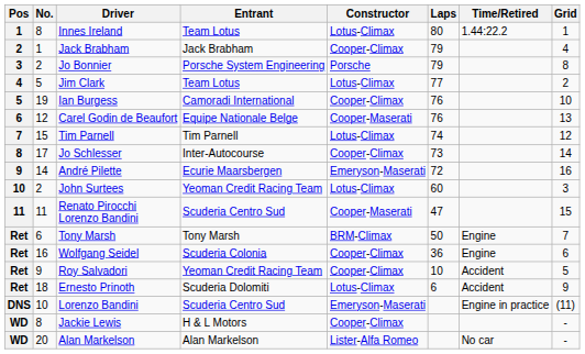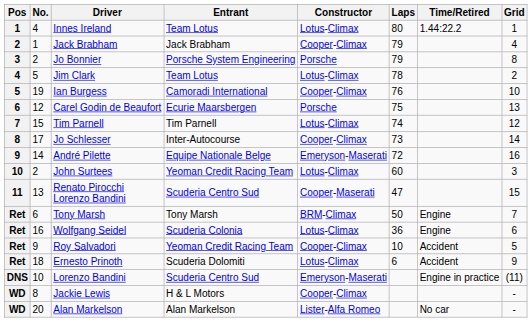Innes Ireland | No.: 8 -> 4
Jim Clark | Laps: 77 -> 78
Carel Godin de Beaufort | Entrant: Equipe Nationale Belge -> Ecurie Maarsbergen
Carel Godin de Beaufort | Constructor: Cooper-Maserati -> Porsche
Carel Godin de Beaufort | Laps: 76 -> 75
André Pilette | Entrant: Ecurie Maarsbergen -> Equipe Nationale Belge
Renato Pirocchi Lorenzo Bandini | No.: 11 -> 13
Wolfgang Seidel | Constructor: Cooper-Climax -> Lotus-Climax
